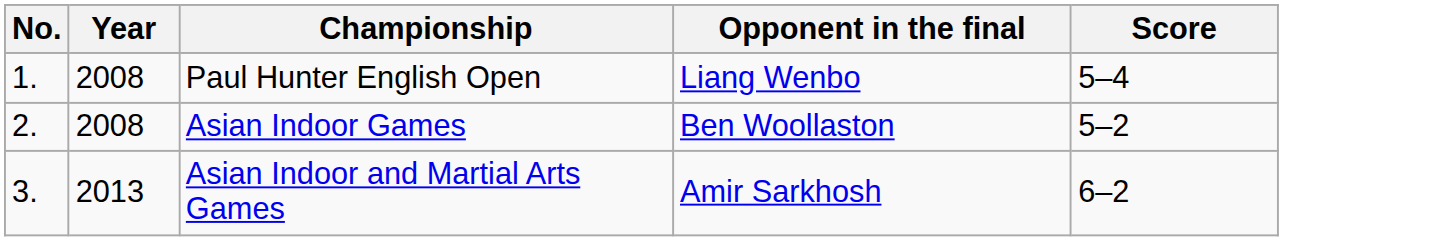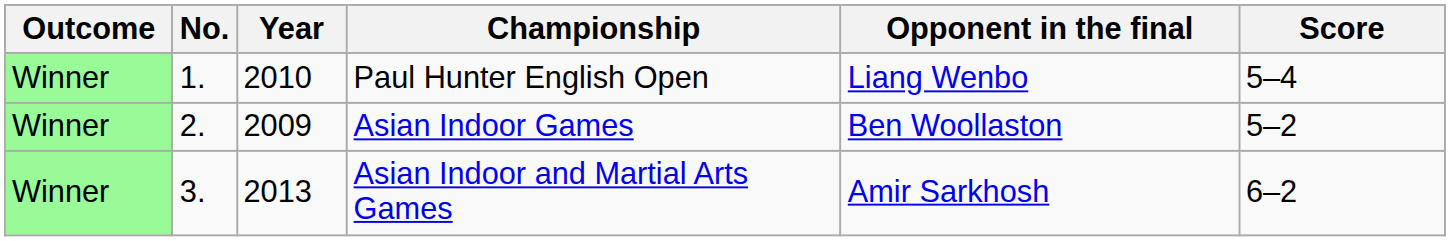+ column: Outcome | Winner | Winner | Winner
Paul Hunter English Open | Year: 2008 -> 2010
Asian Indoor Games | Year: 2008 -> 2009
